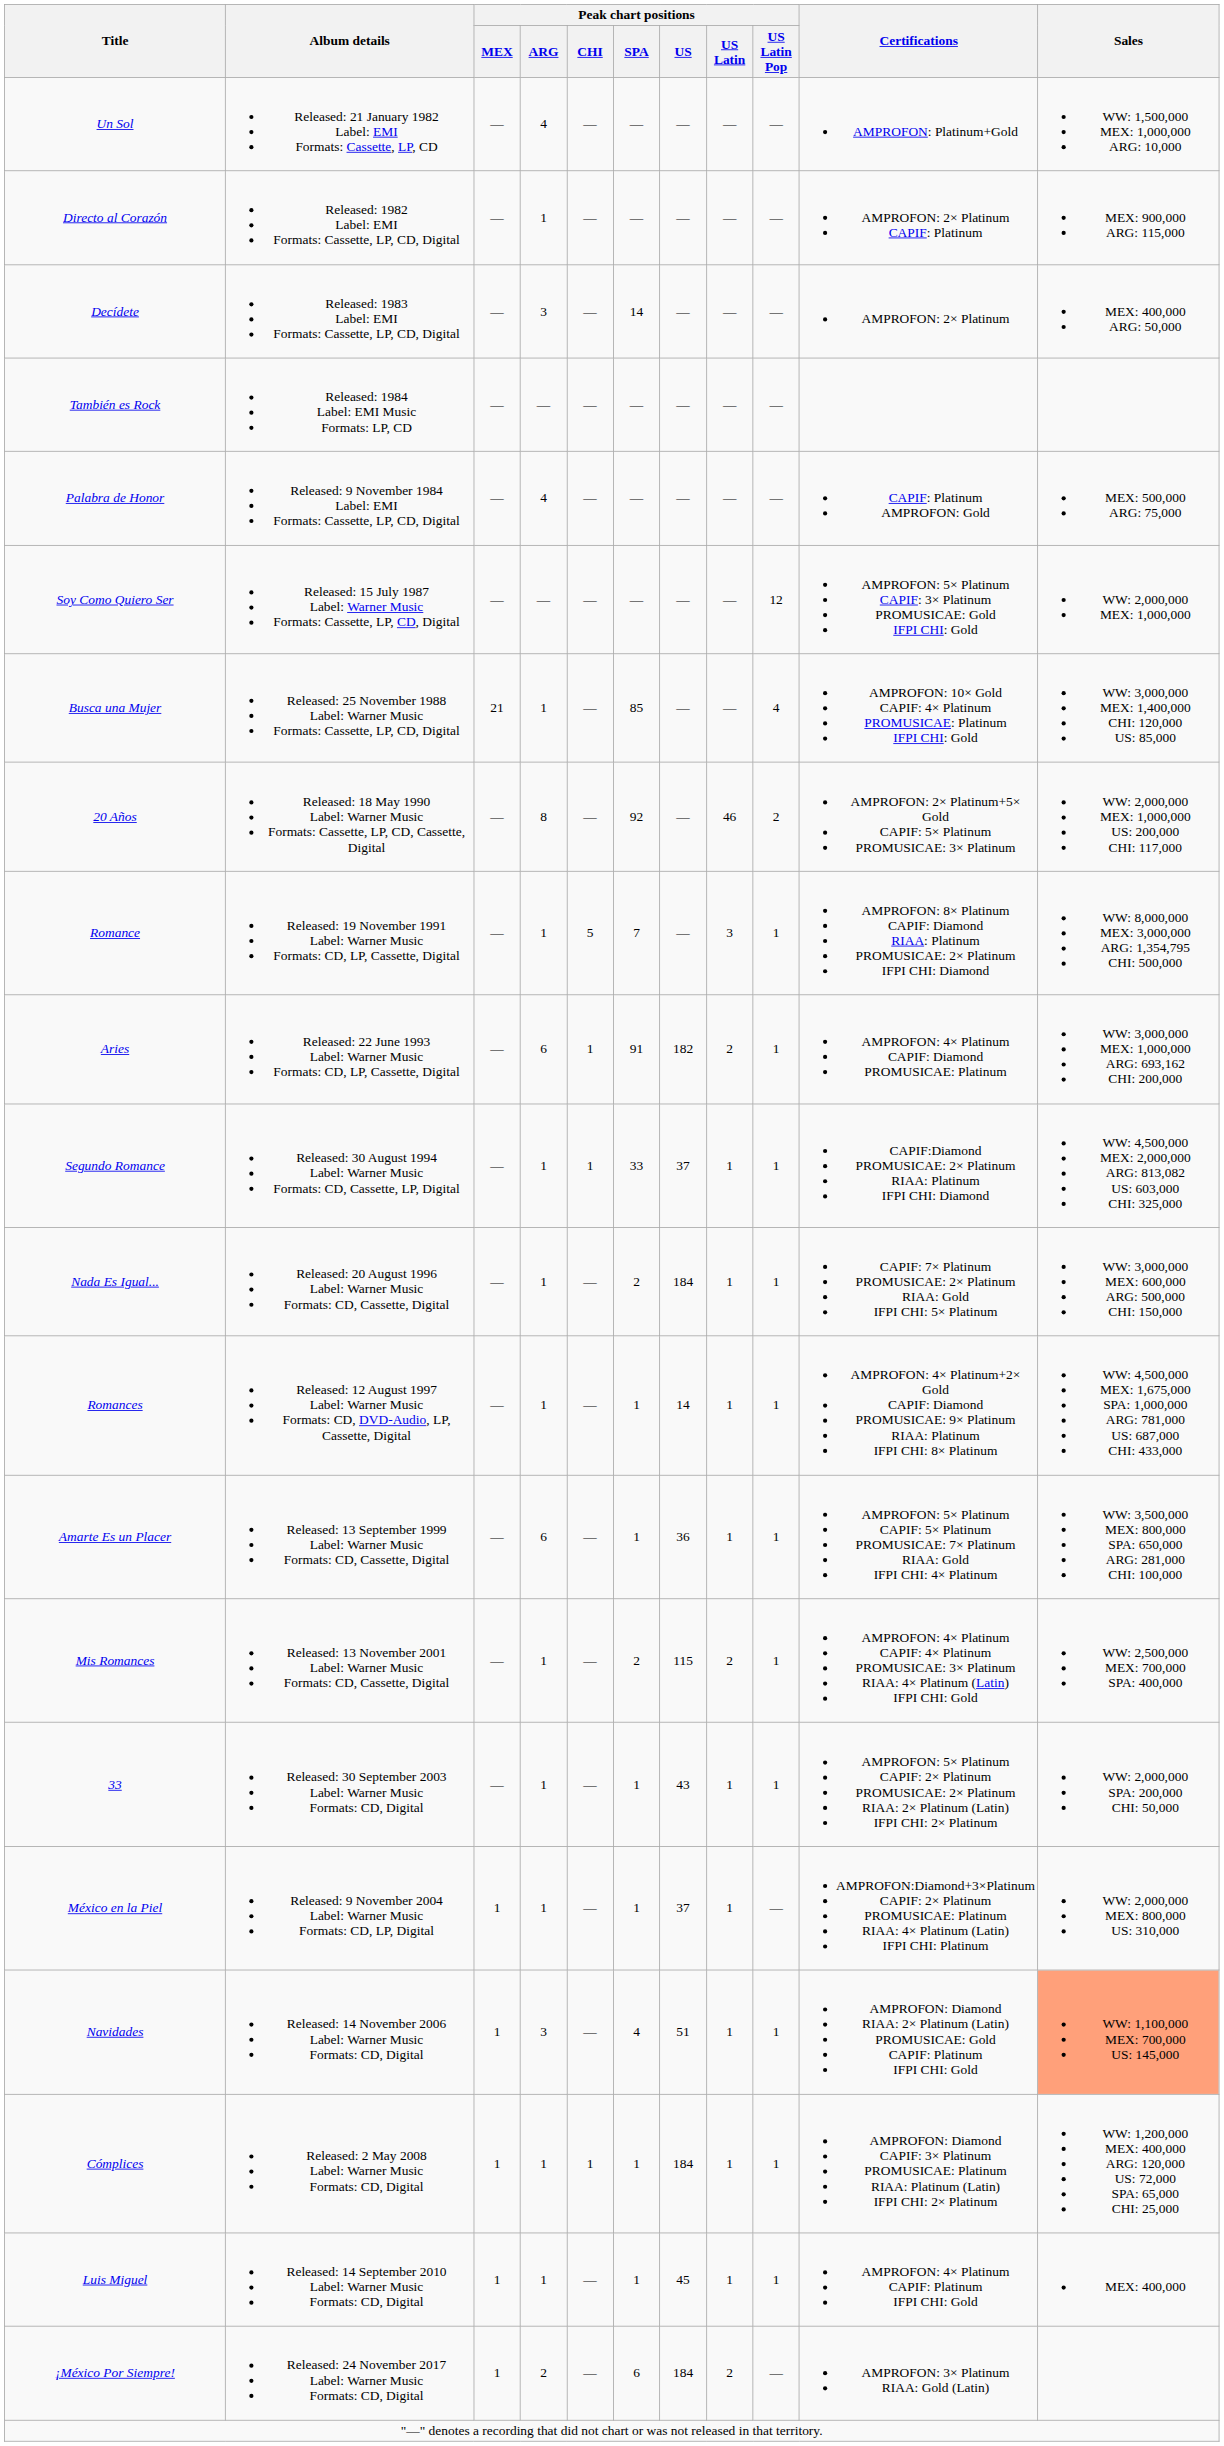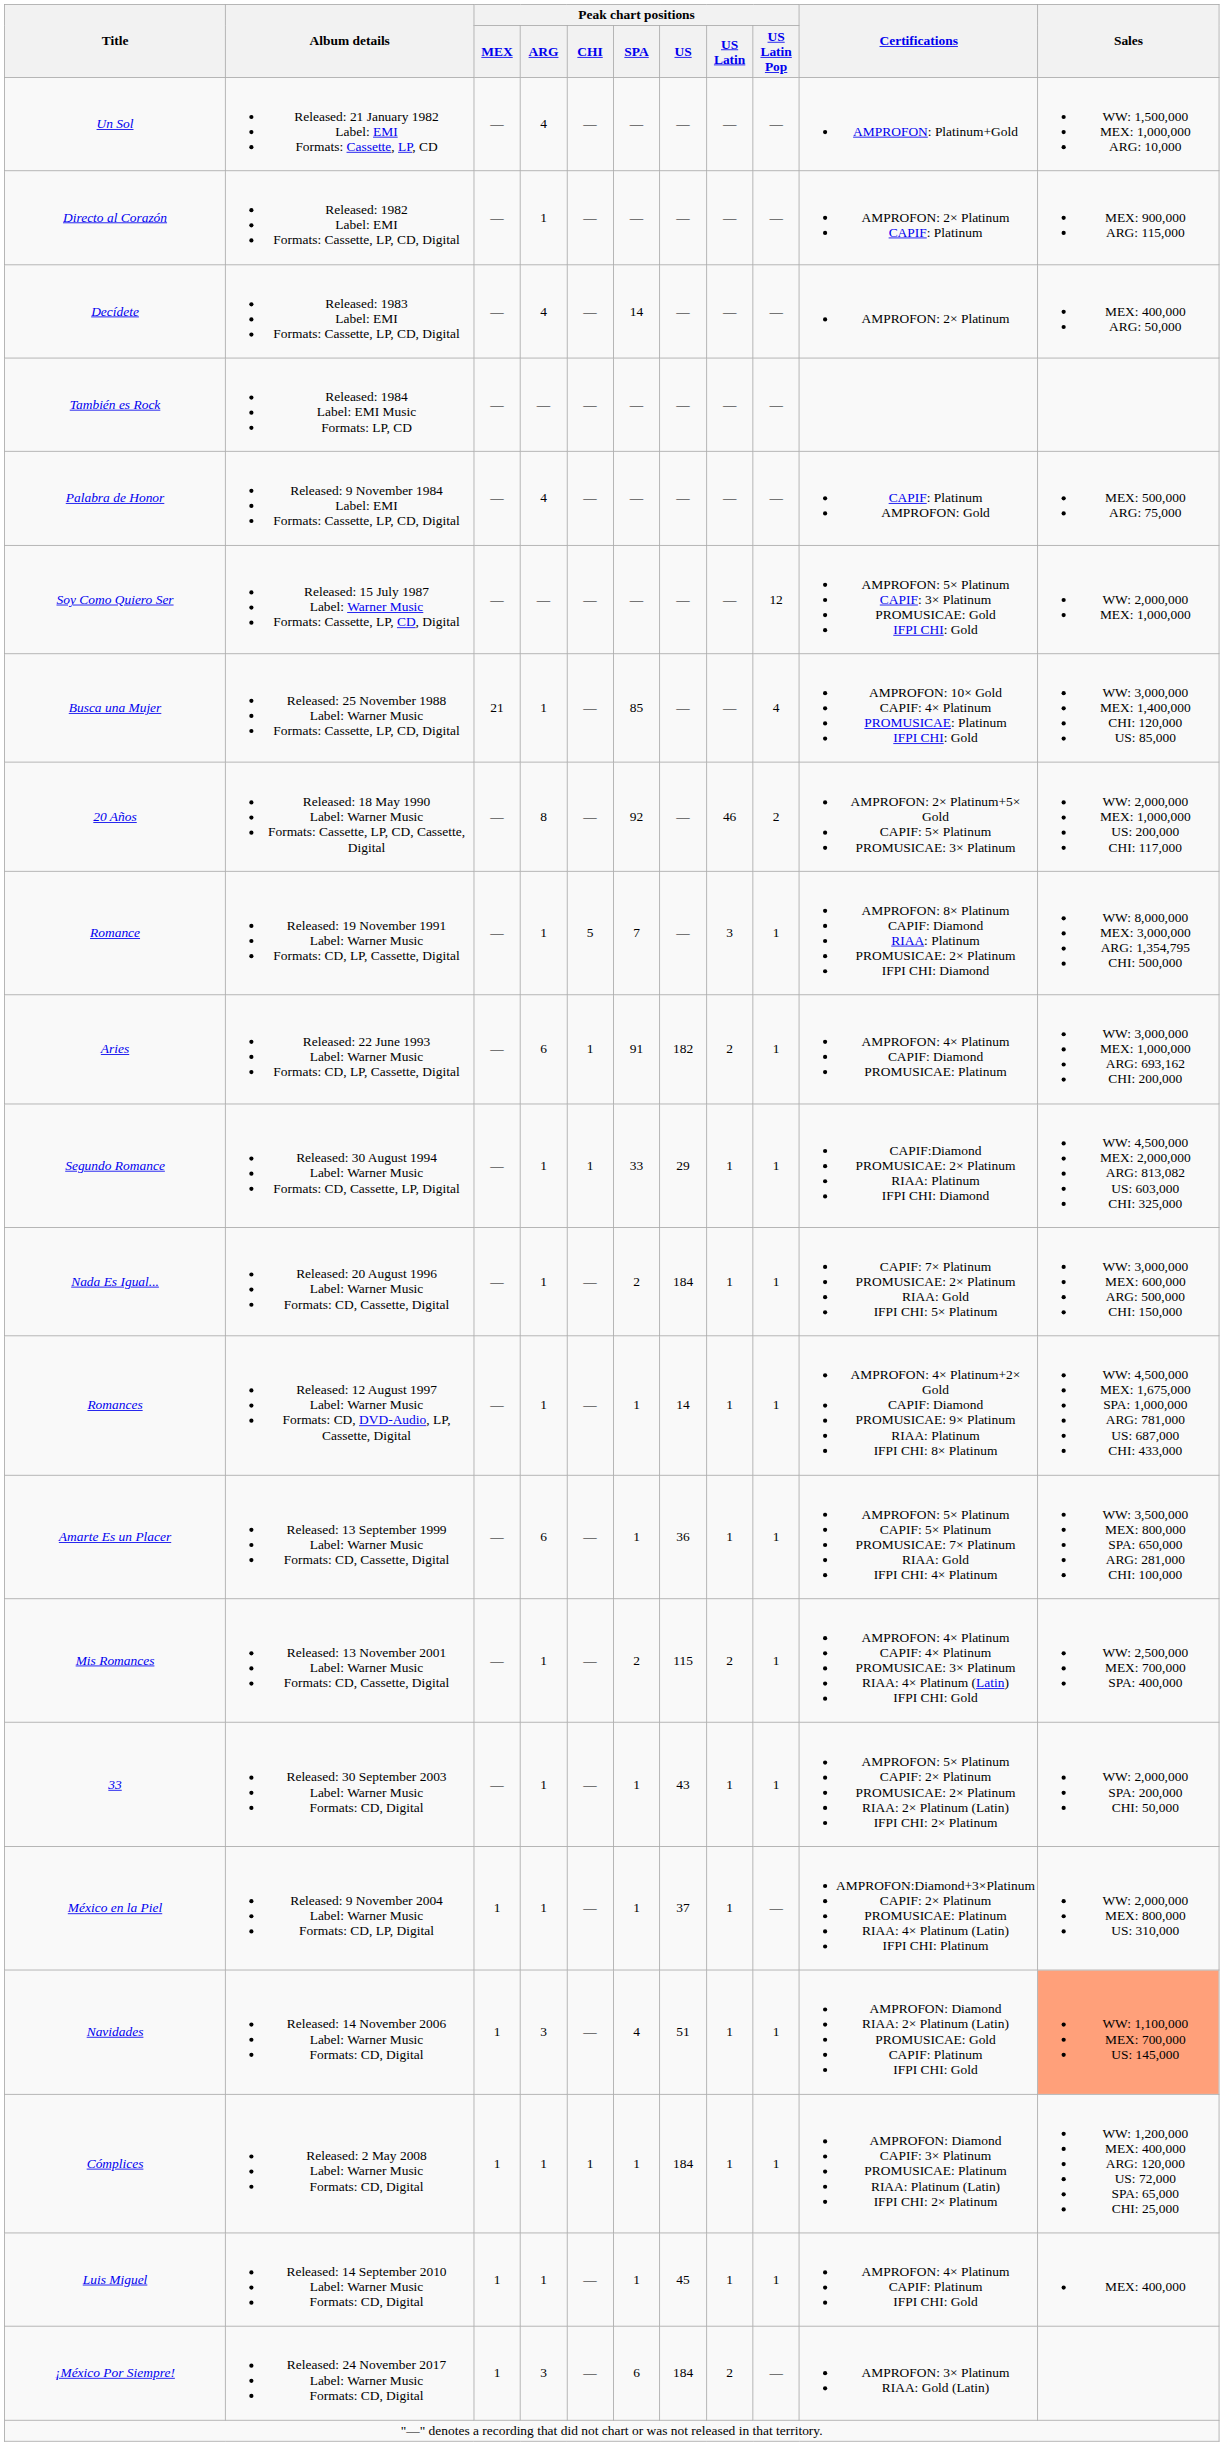Decídete | Peak chart positions / ARG: 3 -> 4
Segundo Romance | Peak chart positions / US: 37 -> 29
¡México Por Siempre! | Peak chart positions / ARG: 2 -> 3
